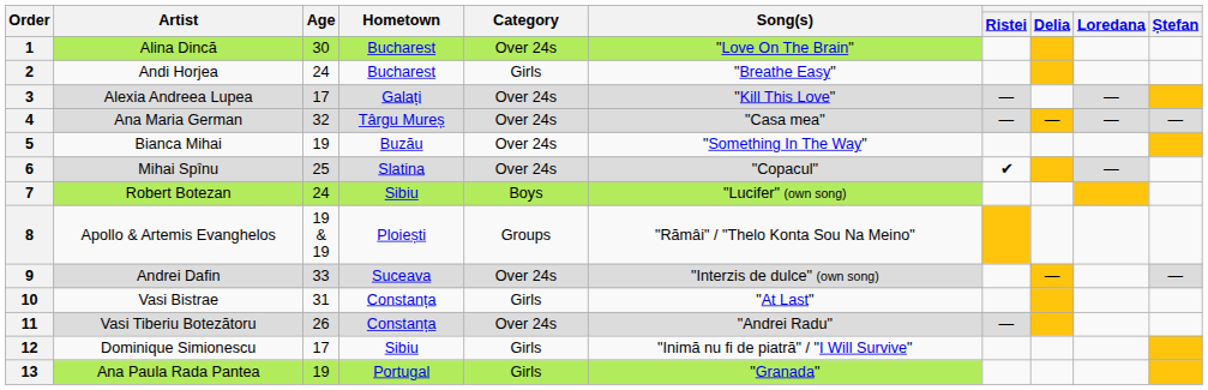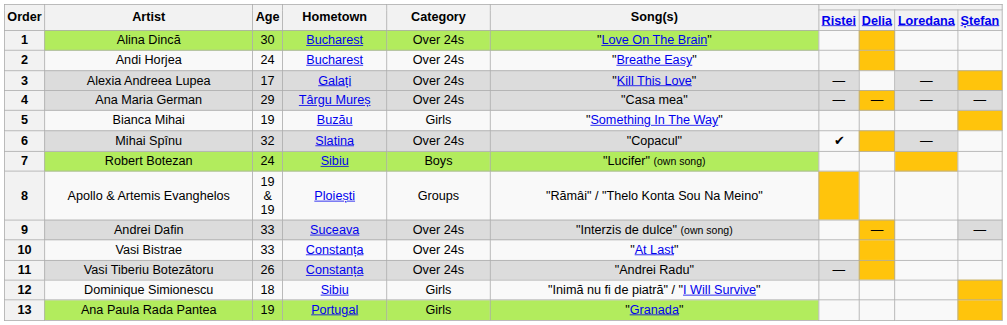2 | Category: Girls -> Over 24s
4 | Age: 32 -> 29
5 | Category: Over 24s -> Girls
6 | Age: 25 -> 32
10 | Age: 31 -> 33
10 | Category: Girls -> Over 24s
12 | Age: 17 -> 18
